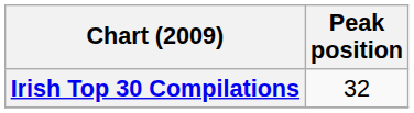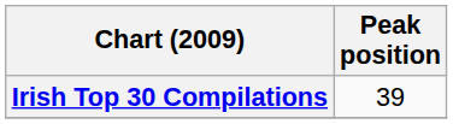Irish Top 30 Compilations | Peak position: 32 -> 39
